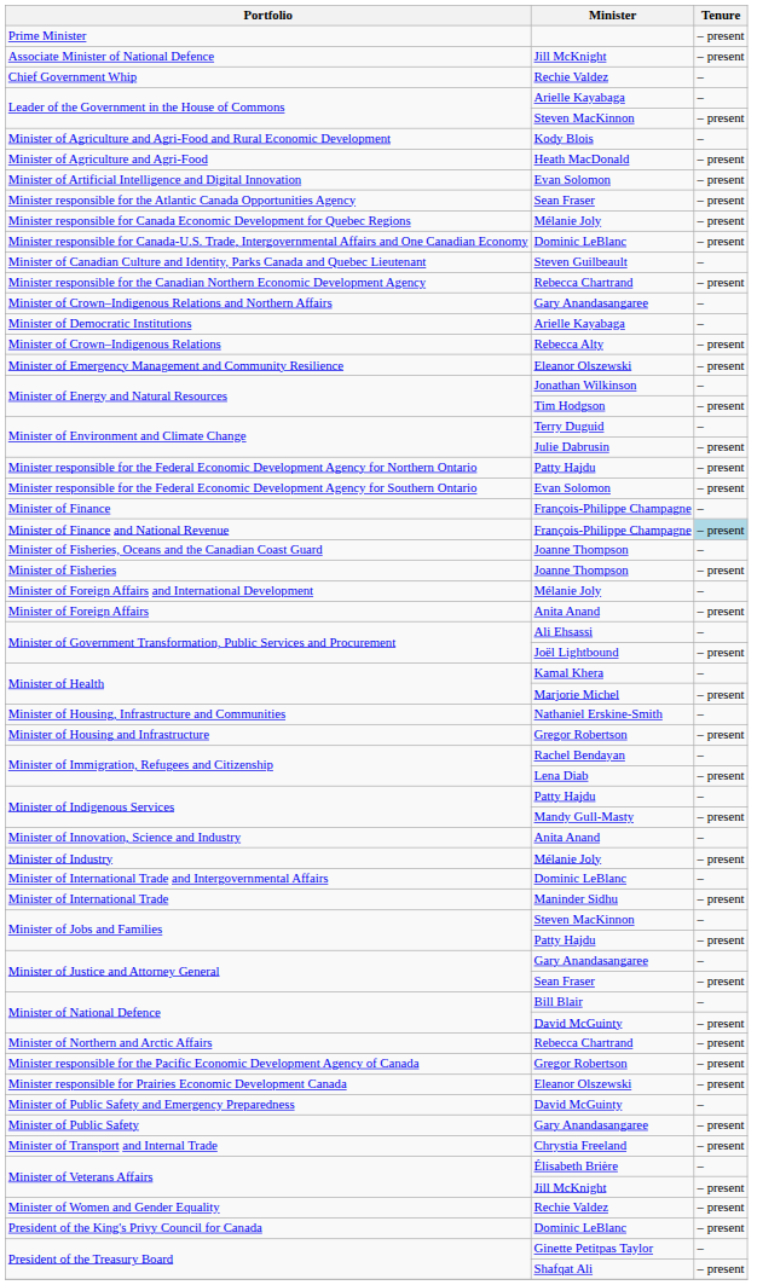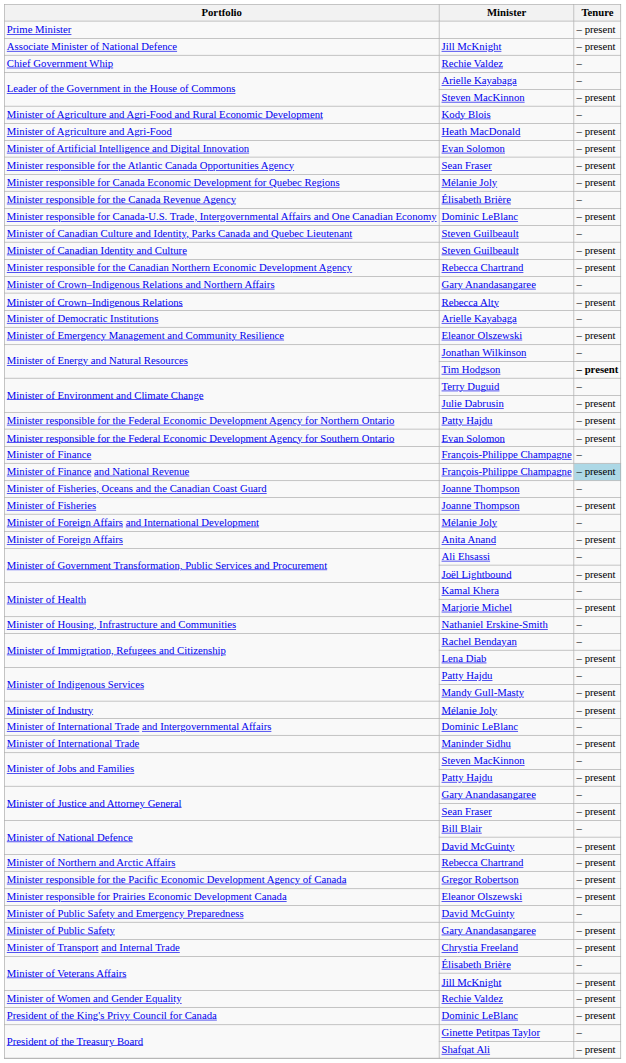+ row: Minister responsible for the Canada Revenue Agency | Élisabeth Brière | –
+ row: Minister of Canadian Identity and Culture | Steven Guilbeault | – present
rows swapped: Minister of Crown–Indigenous Relations <-> Minister of Democratic Institutions
Minister of Energy and Natural Resources / Tim Hodgson | Tenure: normal -> bold
- row: Minister of Housing and Infrastructure | Gregor Robertson | – present
- row: Minister of Innovation, Science and Industry | Anita Anand | –
